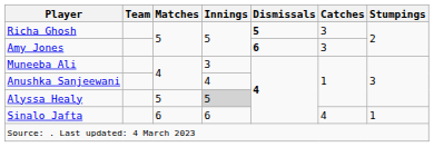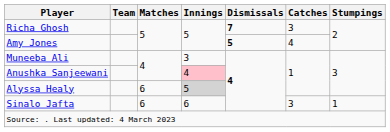Richa Ghosh | Dismissals: 5 -> 7
Amy Jones | Dismissals: 6 -> 5
Amy Jones | Catches: 3 -> 4
Anushka Sanjeewani | Innings: no background -> pink background
Alyssa Healy | Matches: 5 -> 6
Sinalo Jafta | Catches: 4 -> 3
